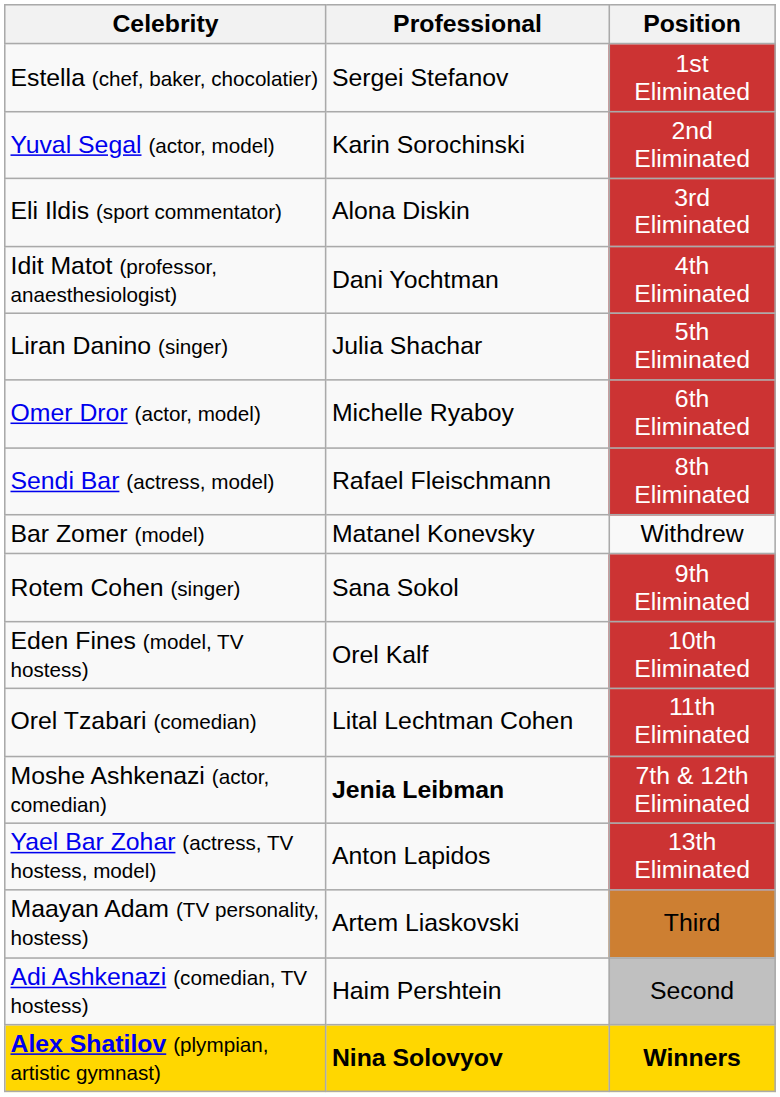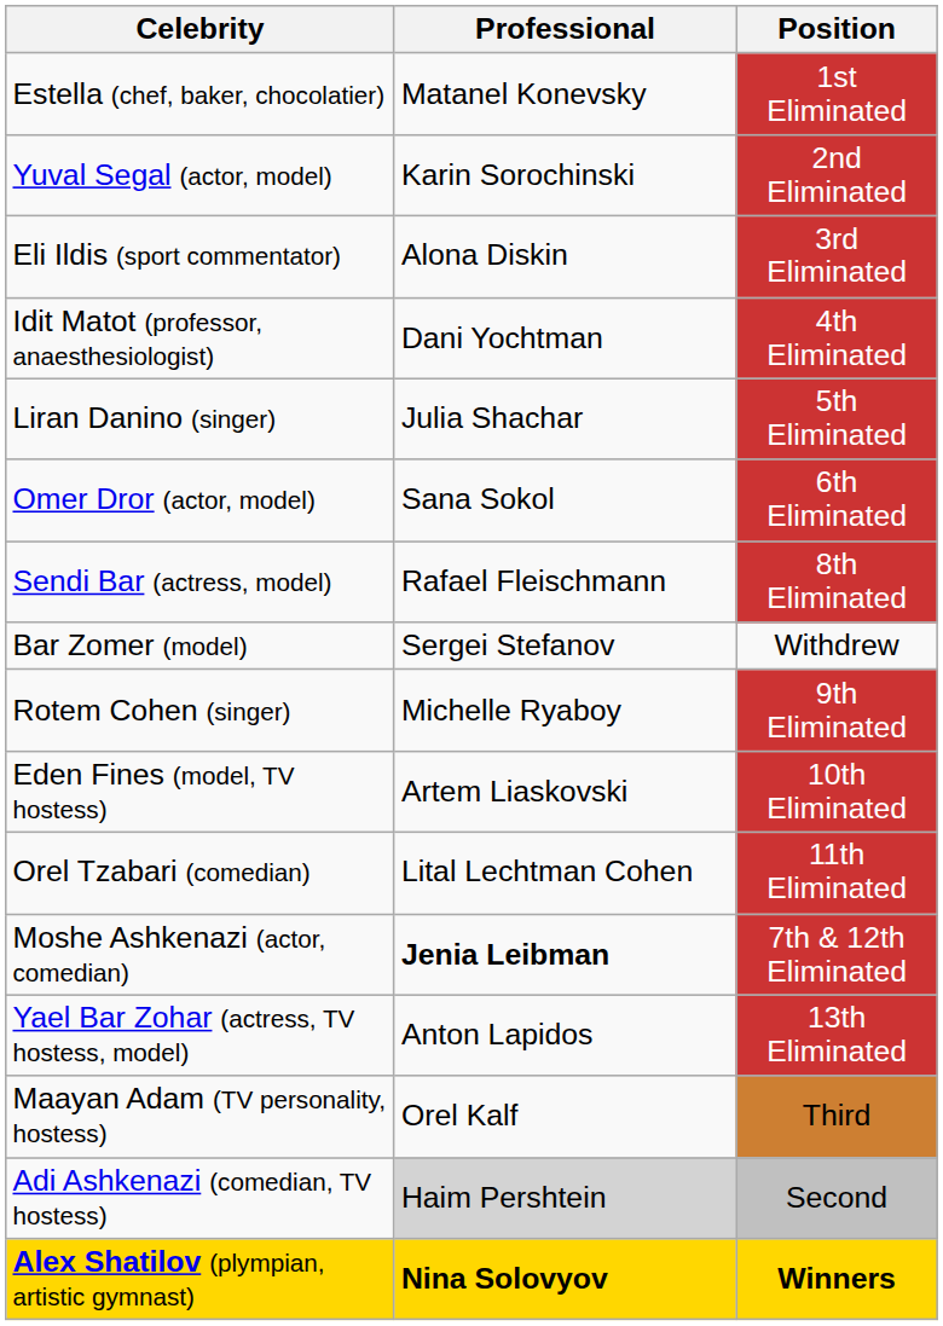Estella (chef, baker, chocolatier) | Professional: Sergei Stefanov -> Matanel Konevsky
Omer Dror (actor, model) | Professional: Michelle Ryaboy -> Sana Sokol
Bar Zomer (model) | Professional: Matanel Konevsky -> Sergei Stefanov
Rotem Cohen (singer) | Professional: Sana Sokol -> Michelle Ryaboy
Eden Fines (model, TV hostess) | Professional: Orel Kalf -> Artem Liaskovski
Maayan Adam (TV personality, hostess) | Professional: Artem Liaskovski -> Orel Kalf
Adi Ashkenazi (comedian, TV hostess) | Professional: no background -> lightgrey background
